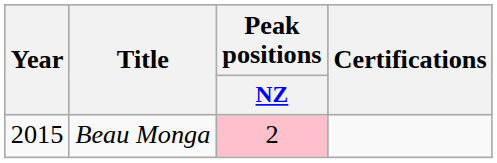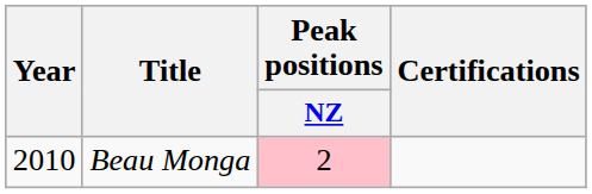Beau Monga | Year: 2015 -> 2010
